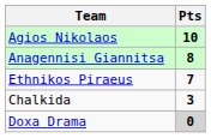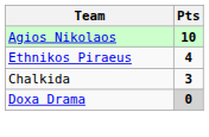- row: Anagennisi Giannitsa | 8
Ethnikos Piraeus | Pts: 7 -> 4
